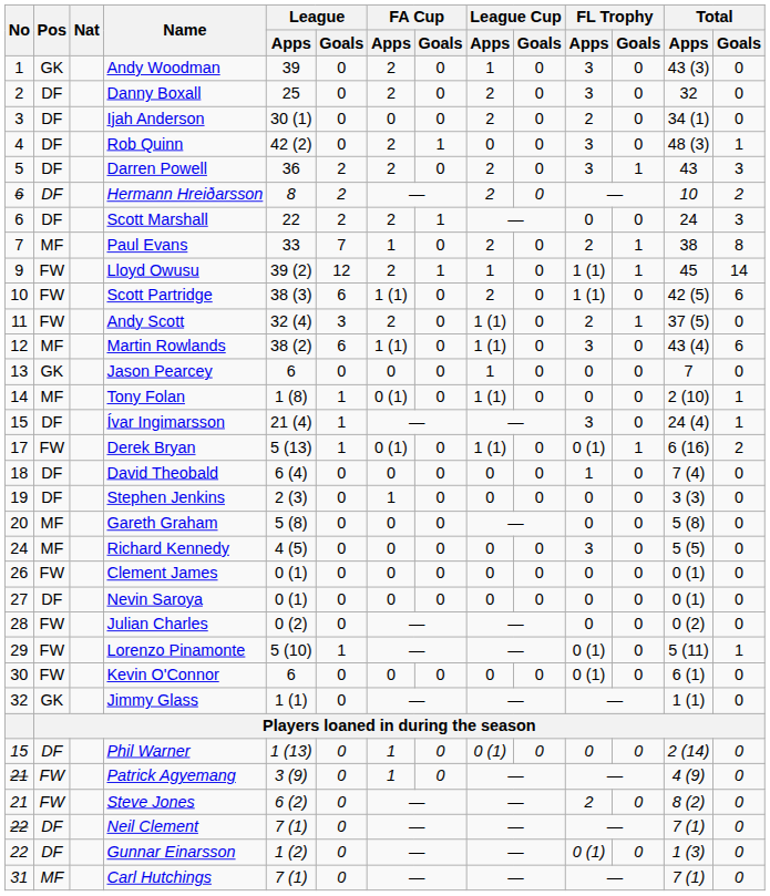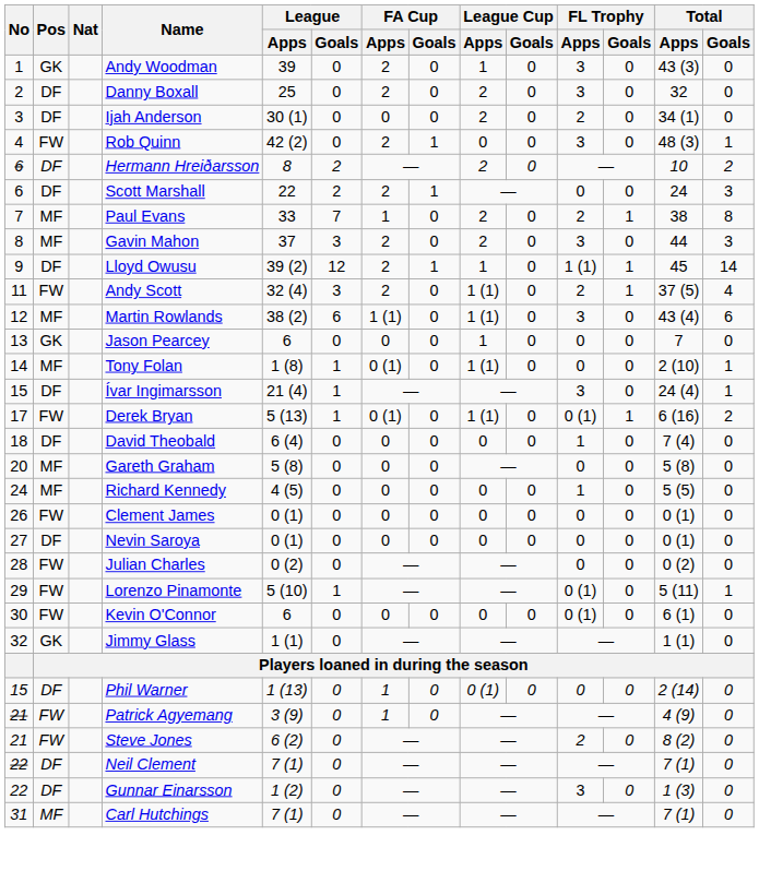Rob Quinn | Pos: DF -> FW
- row: 5 | DF | Darren Powell | 36 | 2 | 2 | 0 | 2 | 0 | 3 | 1 | 43 | 3
+ row: 8 | MF | Gavin Mahon | 37 | 3 | 2 | 0 | 2 | 0 | 3 | 0 | 44 | 3
Lloyd Owusu | Pos: FW -> DF
- row: 10 | FW | Scott Partridge | 38 (3) | 6 | 1 (1) | 0 | 2 | 0 | 1 (1) | 0 | 42 (5) | 6
Andy Scott | Total / Goals: 0 -> 4
- row: 19 | DF | Stephen Jenkins | 2 (3) | 0 | 1 | 0 | 0 | 0 | 0 | 0 | 3 (3) | 0
Richard Kennedy | FL Trophy / Apps: 3 -> 1
Gunnar Einarsson | FL Trophy / Apps: 0 (1) -> 3
